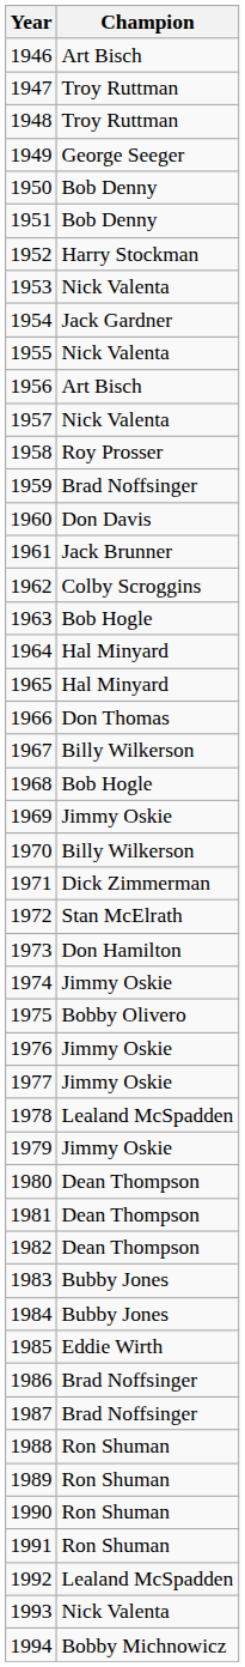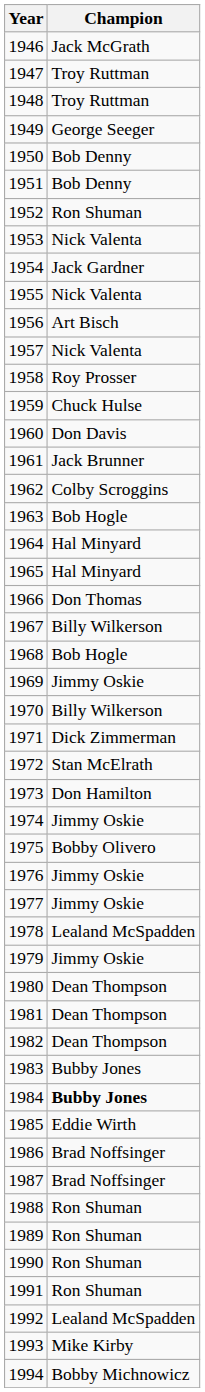1946 | Champion: Art Bisch -> Jack McGrath
1952 | Champion: Harry Stockman -> Ron Shuman
1959 | Champion: Brad Noffsinger -> Chuck Hulse
1984 | Champion: normal -> bold
1993 | Champion: Nick Valenta -> Mike Kirby
